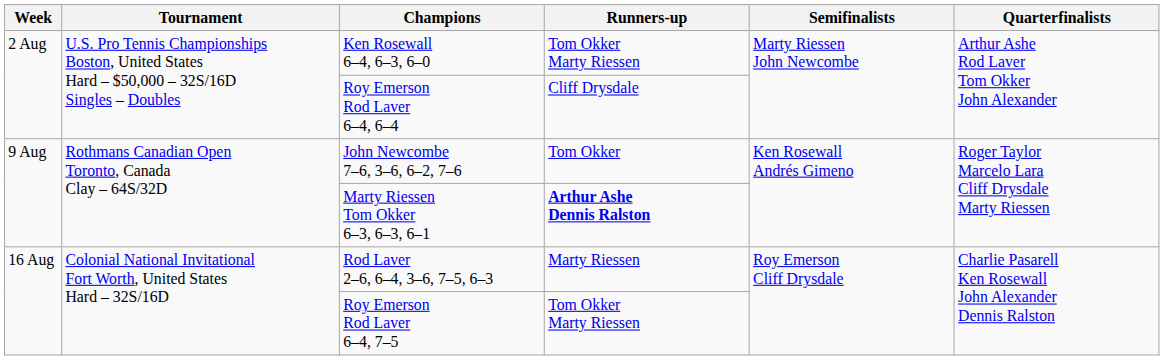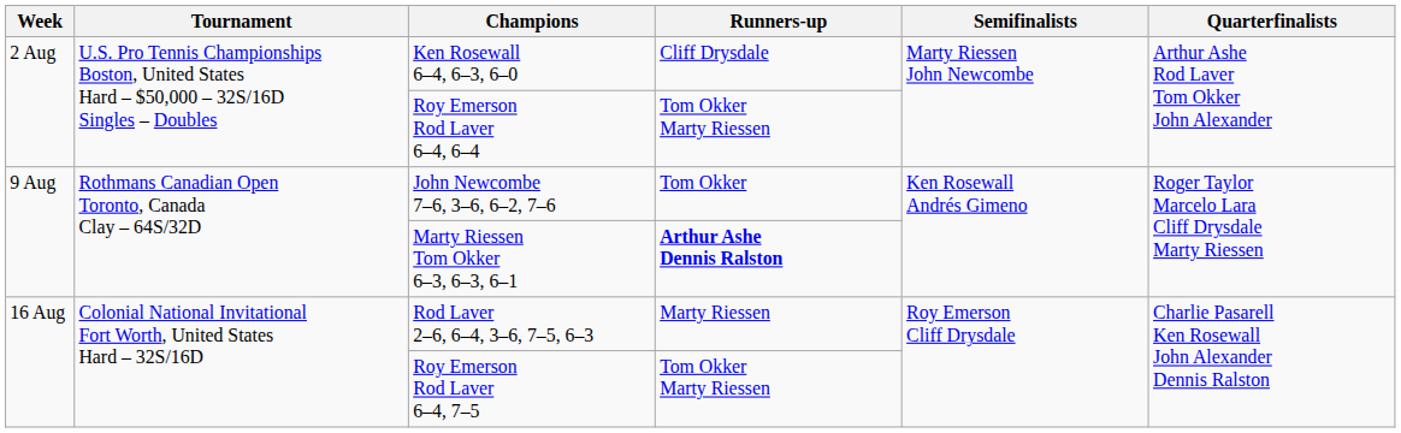Ken Rosewall 6–4, 6–3, 6–0 | Runners-up: Tom Okker Marty Riessen -> Cliff Drysdale
Roy Emerson Rod Laver 6–4, 6–4 | Runners-up: Cliff Drysdale -> Tom Okker Marty Riessen
